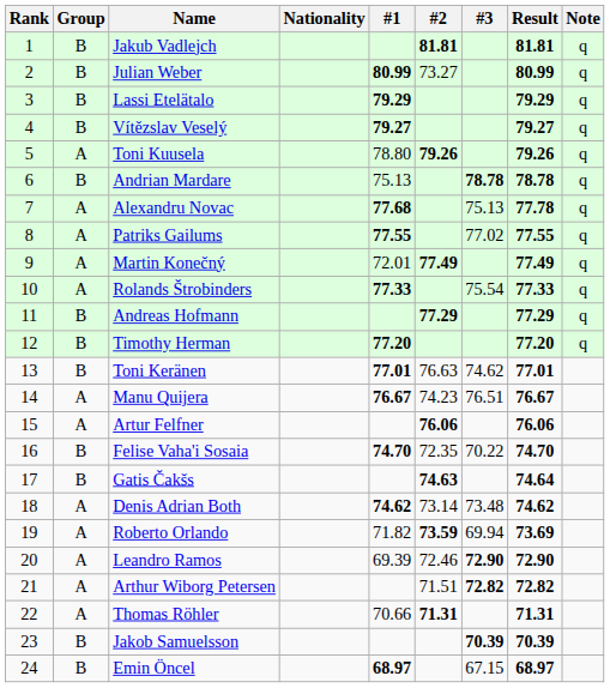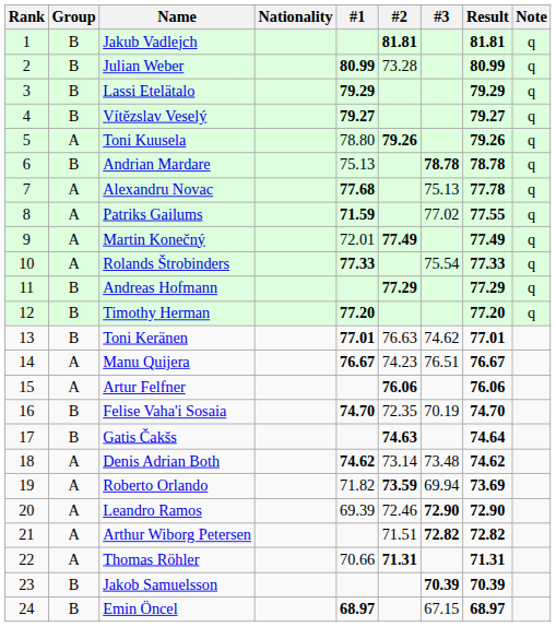Julian Weber | #2: 73.27 -> 73.28
Patriks Gailums | #1: 77.55 -> 71.59
Felise Vaha'i Sosaia | #3: 70.22 -> 70.19
